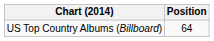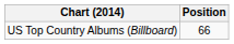US Top Country Albums (Billboard) | Position: 64 -> 66
